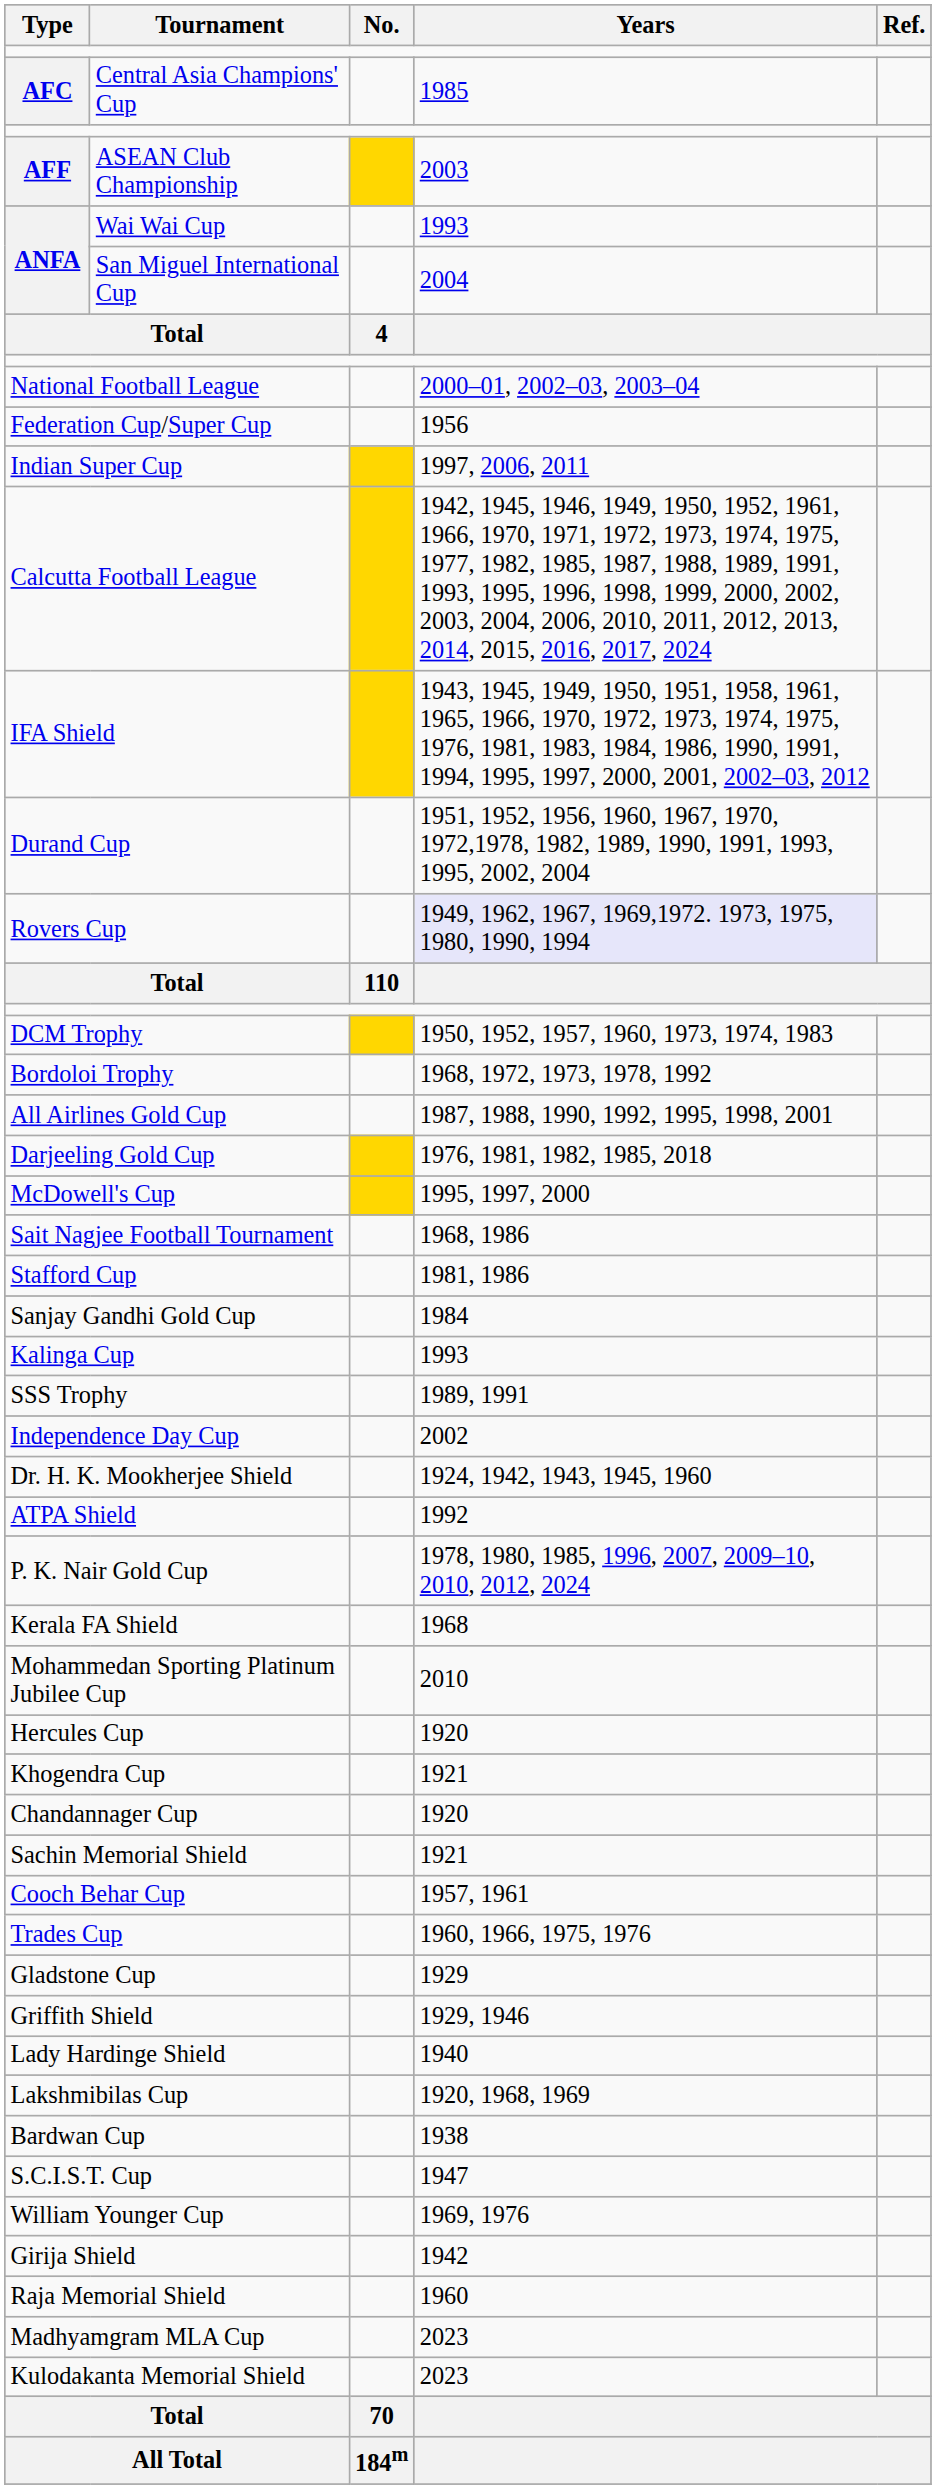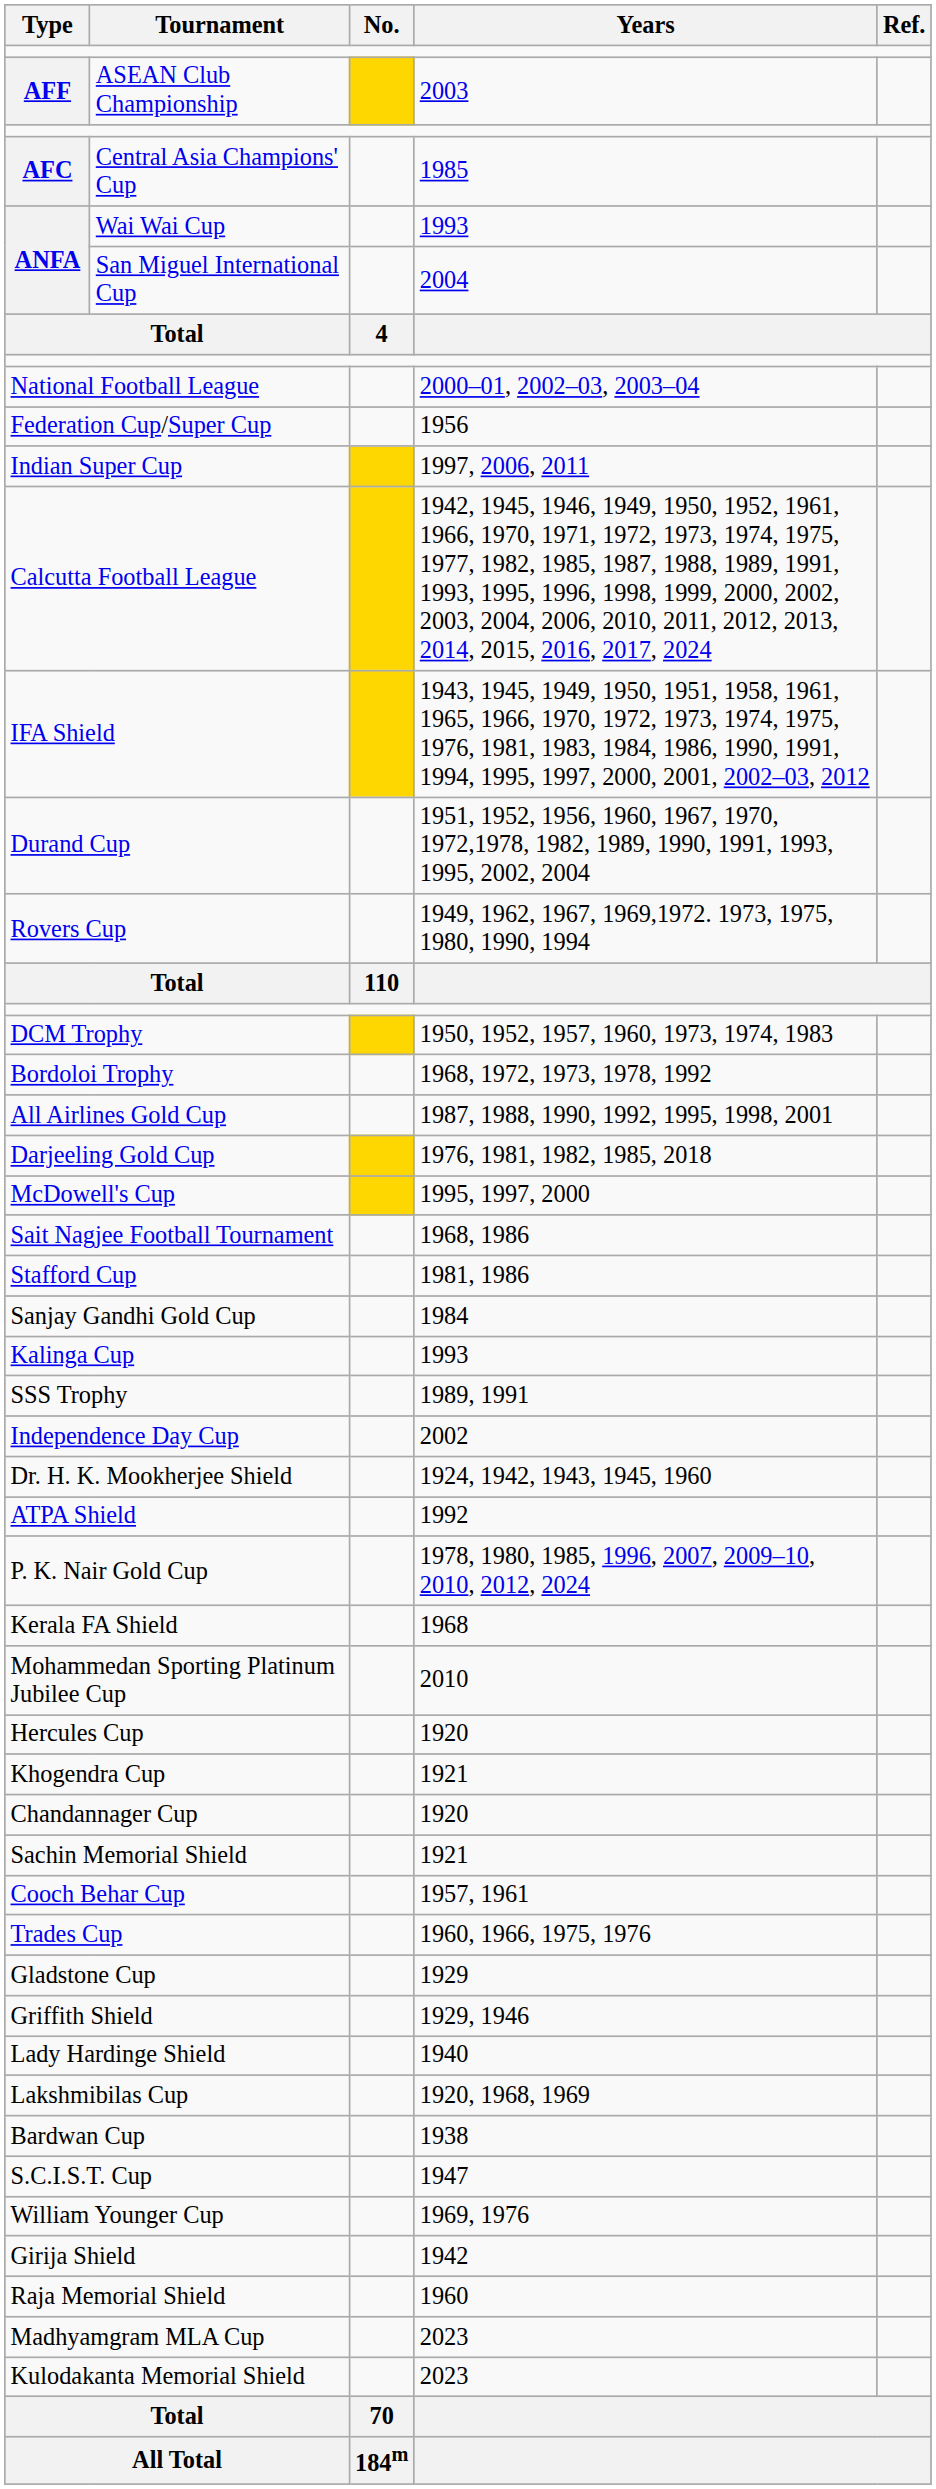rows swapped: Central Asia Champions' Cup <-> ASEAN Club Championship
Rovers Cup | Years: lavender background -> no background
